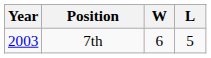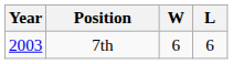7th | L: 5 -> 6
